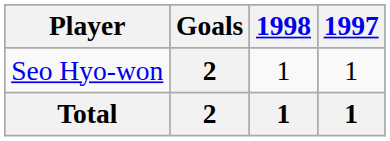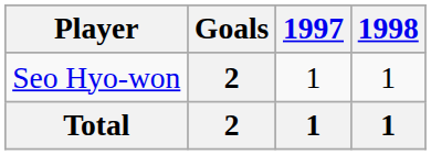columns swapped: 1997 <-> 1998
